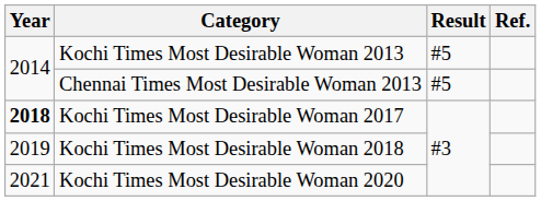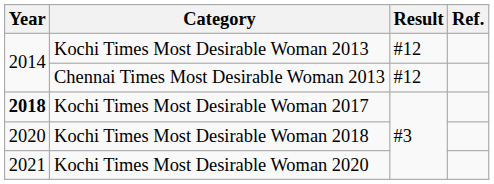Kochi Times Most Desirable Woman 2013 | Result: #5 -> #12
Chennai Times Most Desirable Woman 2013 | Result: #5 -> #12
Kochi Times Most Desirable Woman 2018 | Year: 2019 -> 2020
